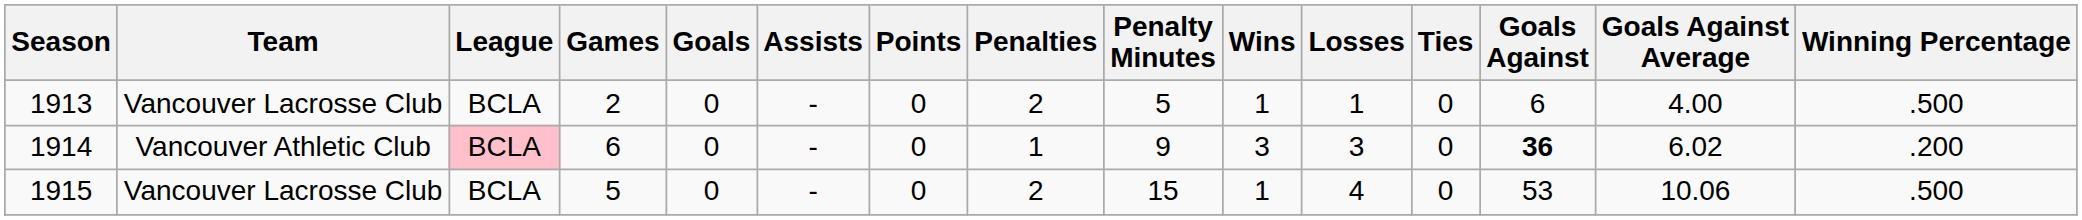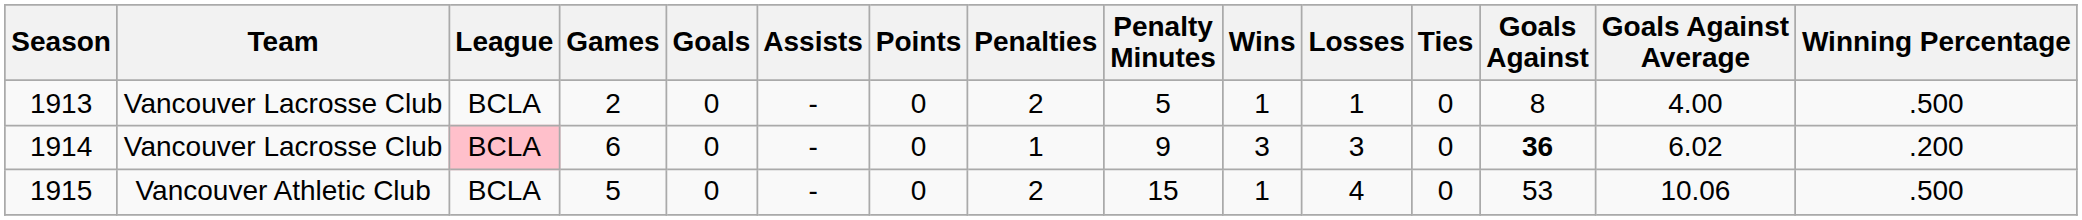1913 | Goals Against: 6 -> 8
1914 | Team: Vancouver Athletic Club -> Vancouver Lacrosse Club
1915 | Team: Vancouver Lacrosse Club -> Vancouver Athletic Club
